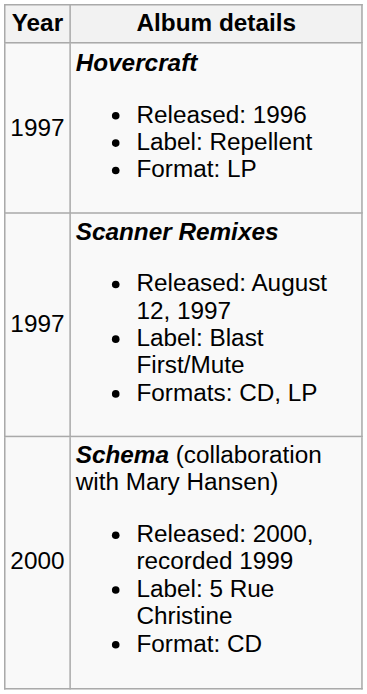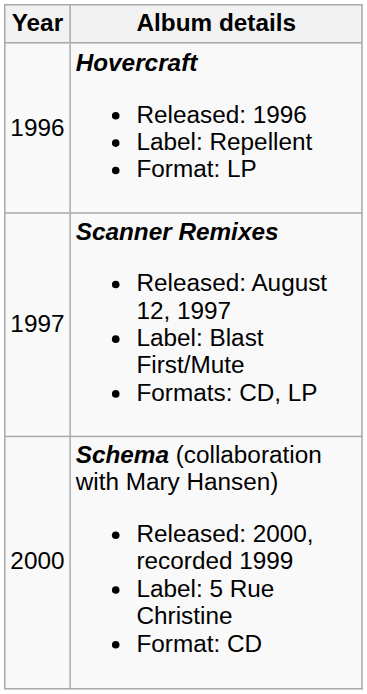Hovercraft Released: 1996 Label: Repellent Format: LP | Year: 1997 -> 1996
